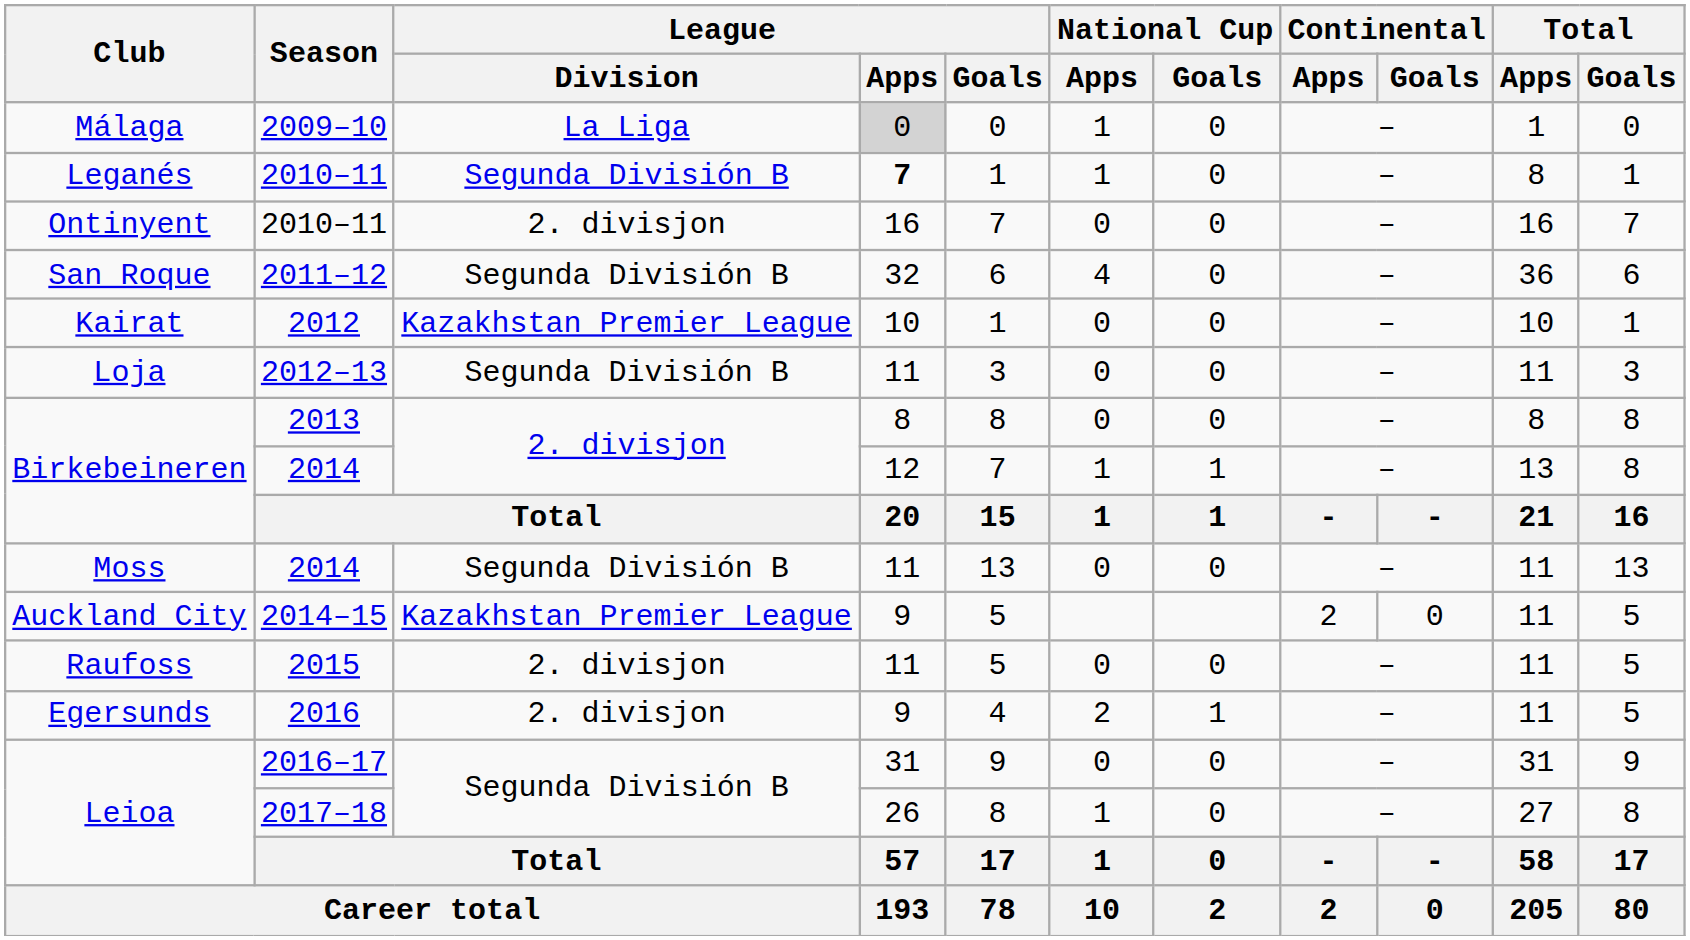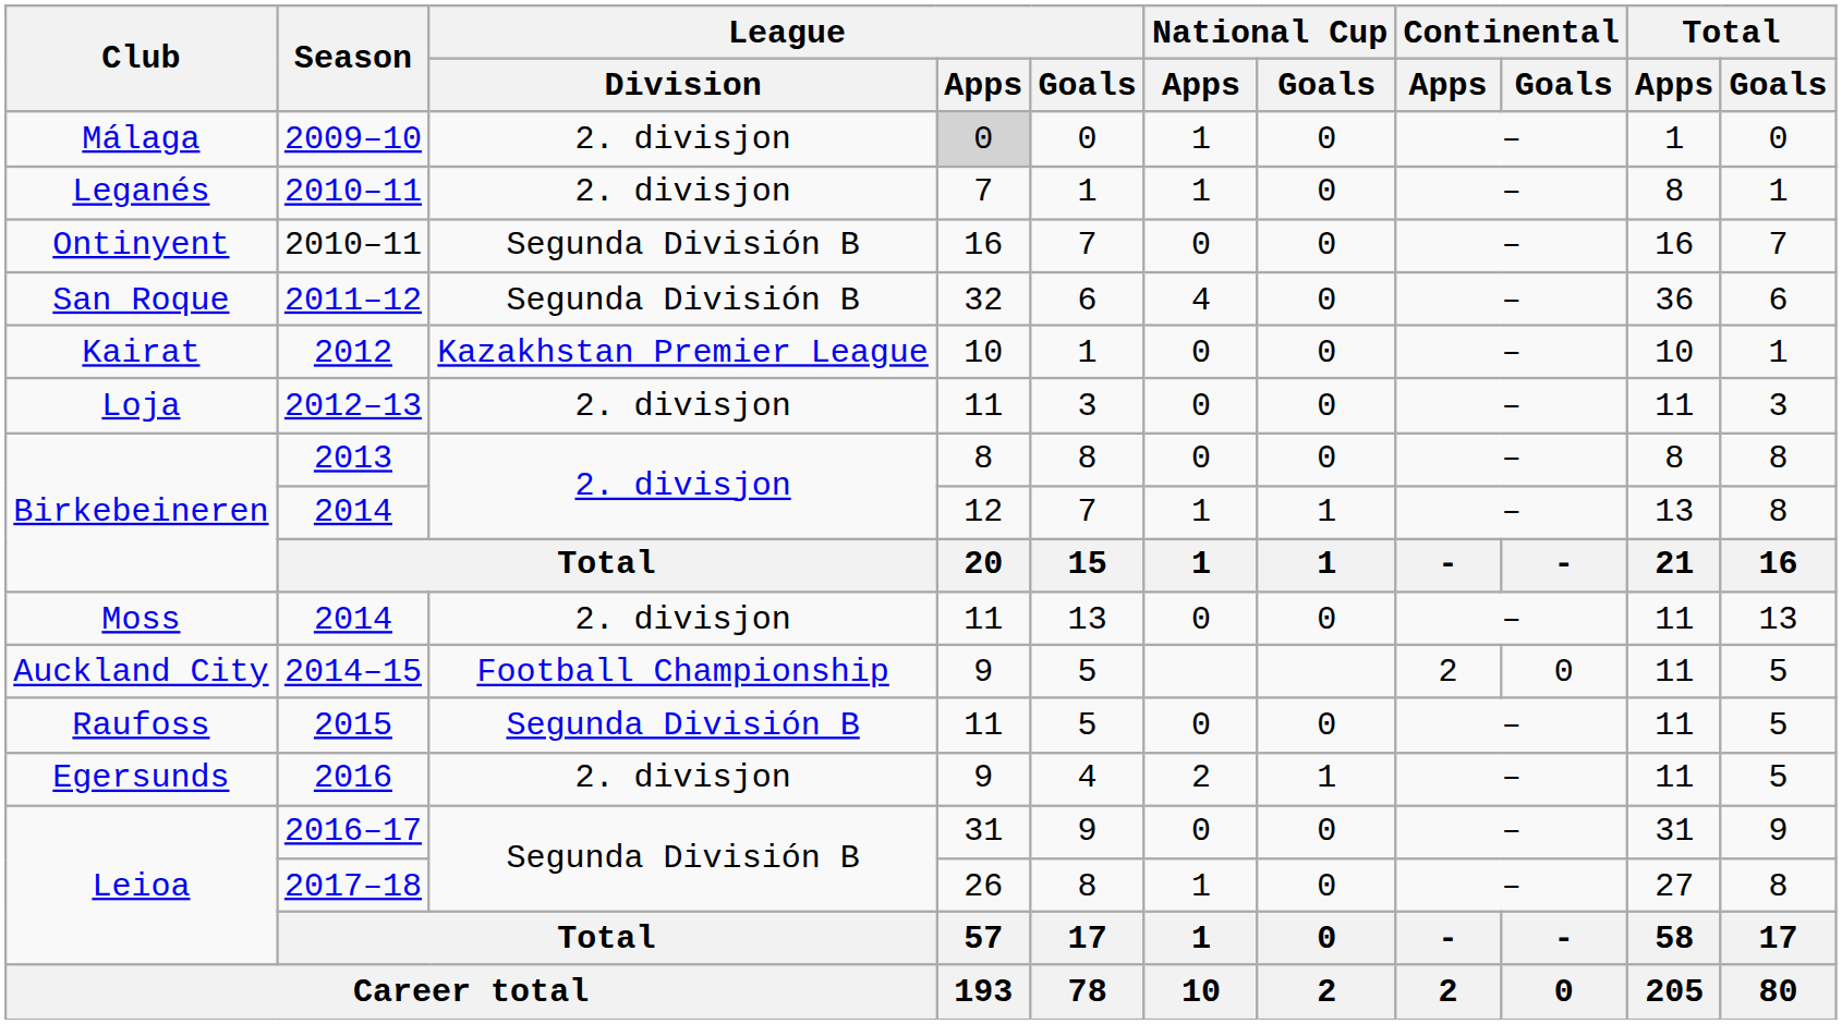Málaga | League / Division: La Liga -> 2. divisjon
Leganés | League / Division: Segunda División B -> 2. divisjon
Leganés | League / Apps: bold -> normal
Ontinyent | League / Division: 2. divisjon -> Segunda División B
Loja | League / Division: Segunda División B -> 2. divisjon
Moss | League / Division: Segunda División B -> 2. divisjon
Auckland City | League / Division: Kazakhstan Premier League -> Football Championship
Raufoss | League / Division: 2. divisjon -> Segunda División B
